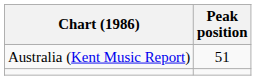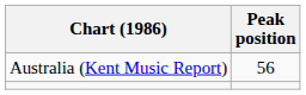Australia (Kent Music Report) | Peak position: 51 -> 56
